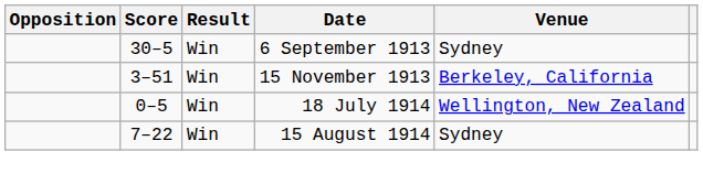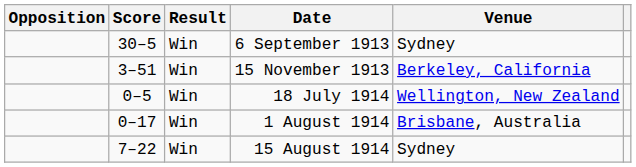+ row: 0–17 | Win | 1 August 1914 | Brisbane, Australia
